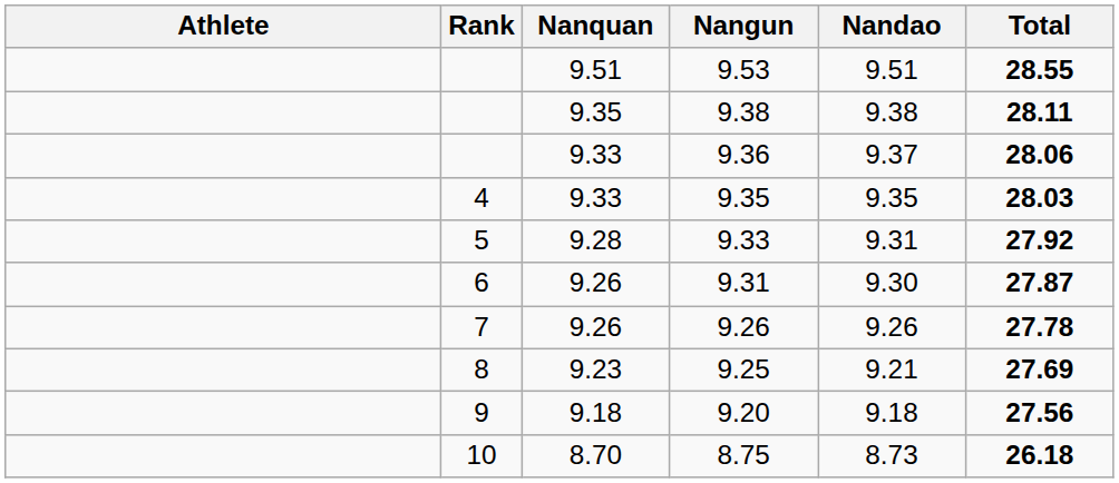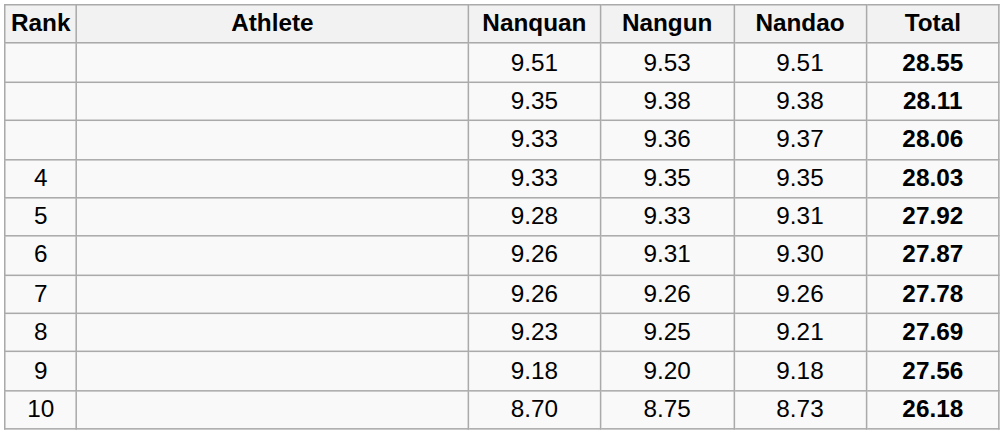columns swapped: Rank <-> Athlete
